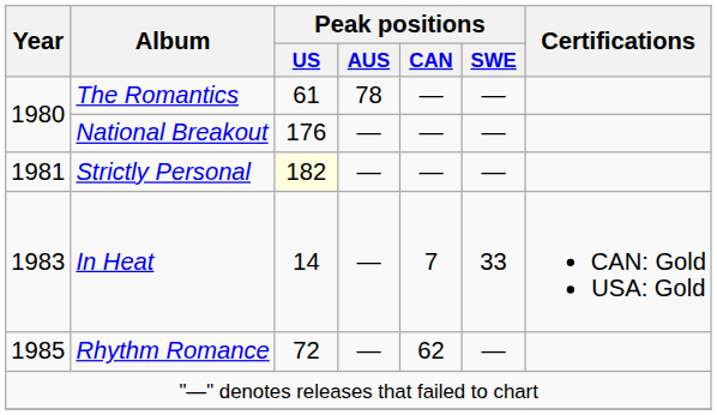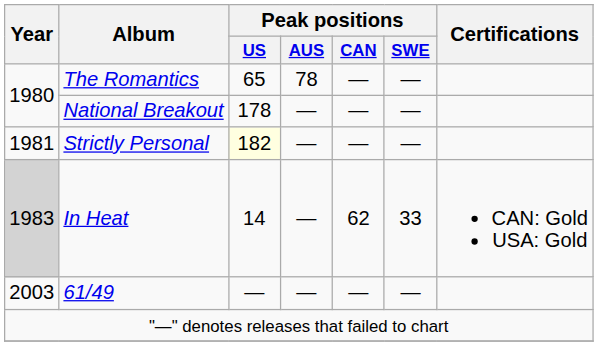The Romantics | Peak positions / US: 61 -> 65
National Breakout | Peak positions / US: 176 -> 178
In Heat | Year: no background -> lightgrey background
In Heat | Peak positions / CAN: 7 -> 62
- row: 1985 | Rhythm Romance | 72 | — | 62 | —
+ row: 2003 | 61/49 | — | — | — | —
